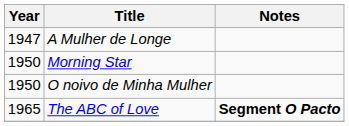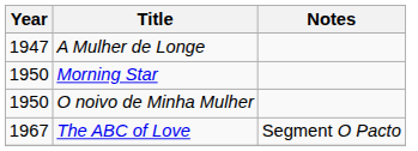The ABC of Love | Year: 1965 -> 1967
The ABC of Love | Notes: bold -> normal
